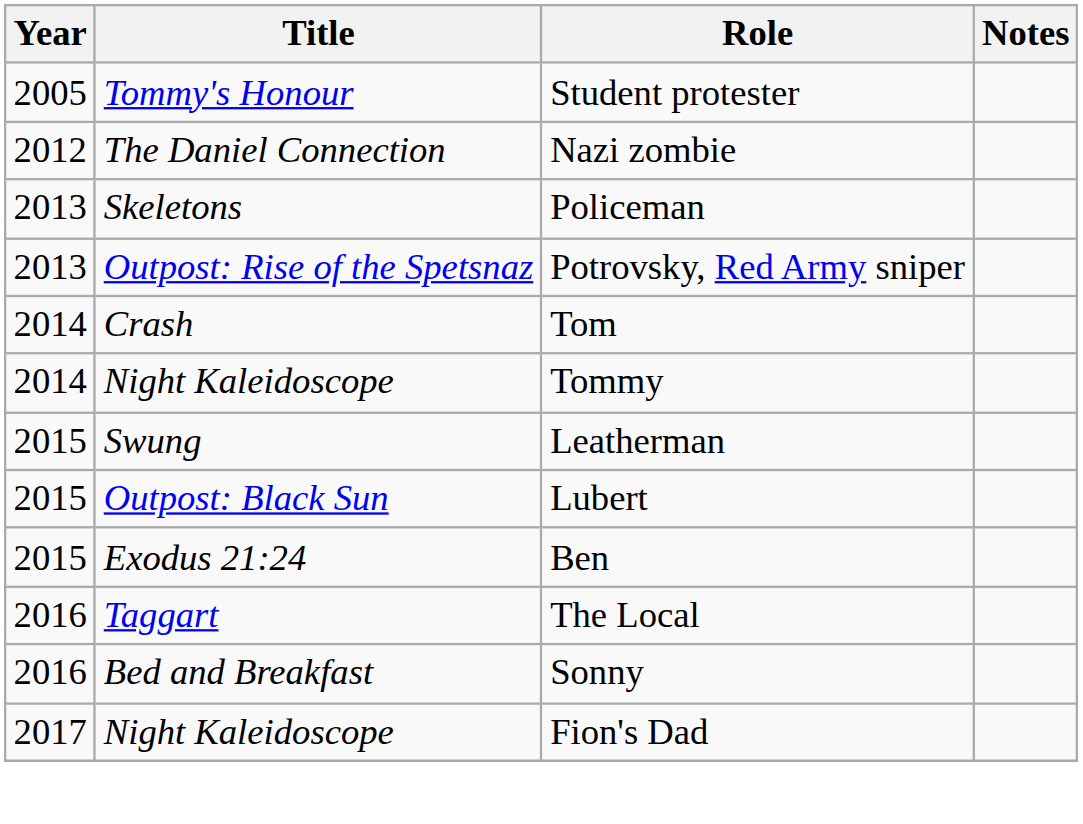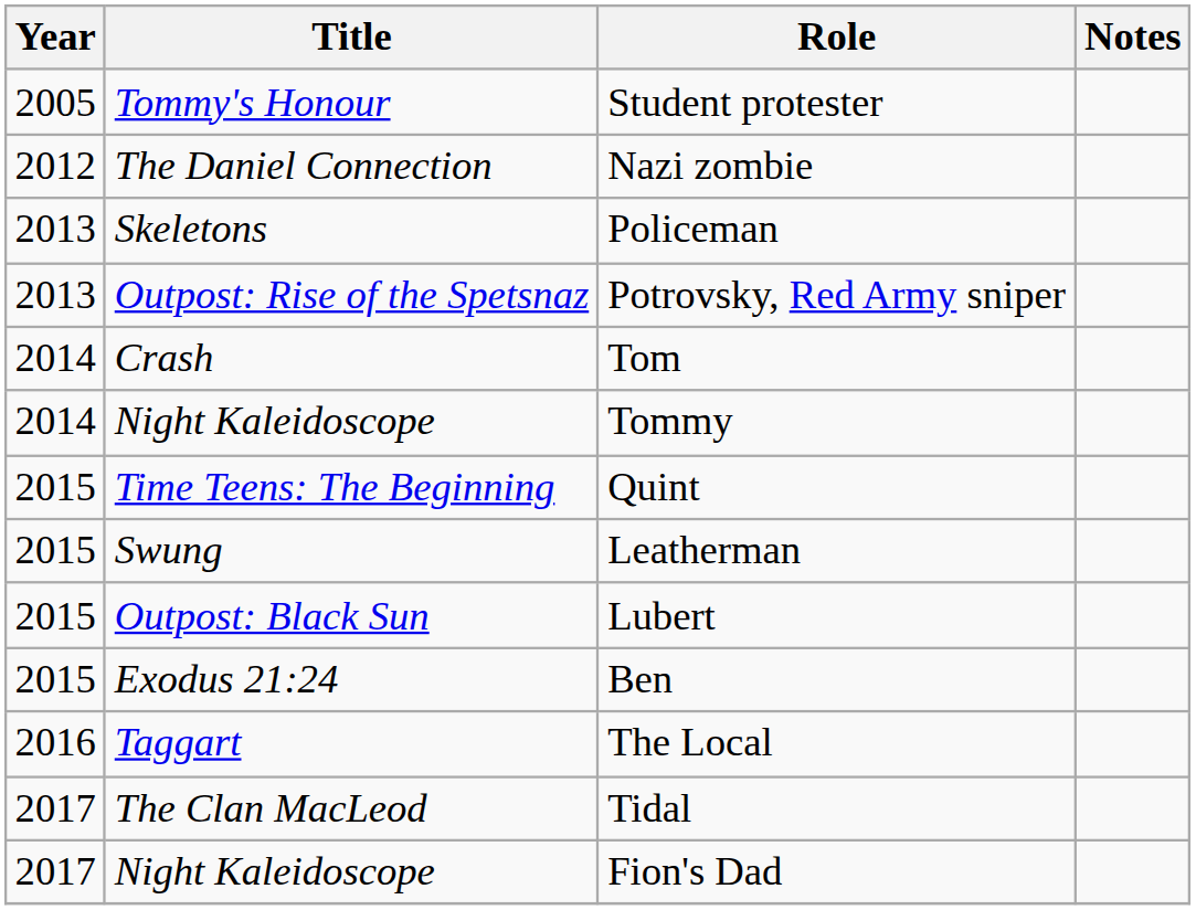+ row: 2015 | Time Teens: The Beginning | Quint
- row: 2016 | Bed and Breakfast | Sonny
+ row: 2017 | The Clan MacLeod | Tidal
